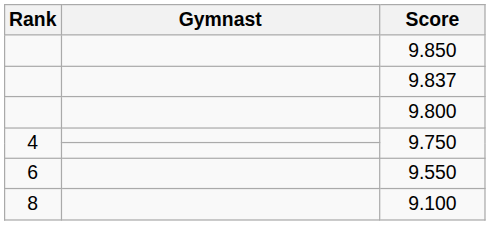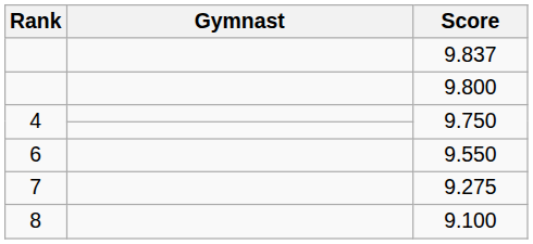- row: 9.850
+ row: 7 | 9.275
